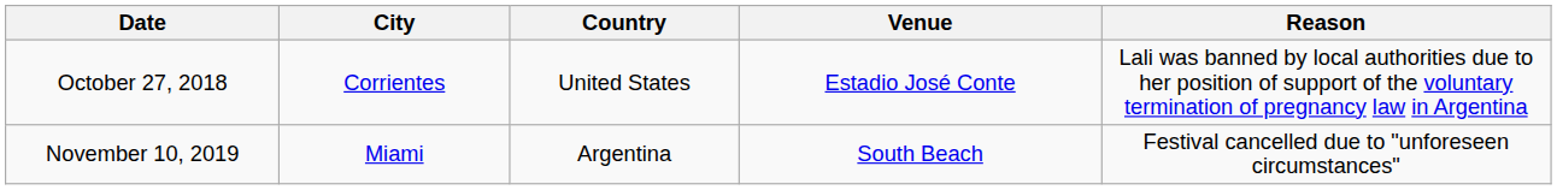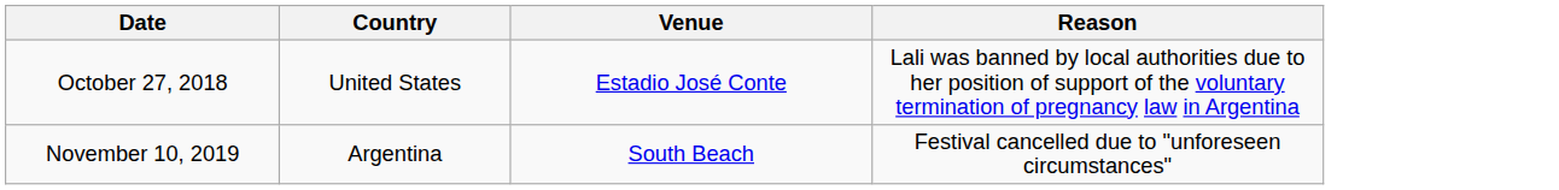- column: City | Corrientes | Miami
